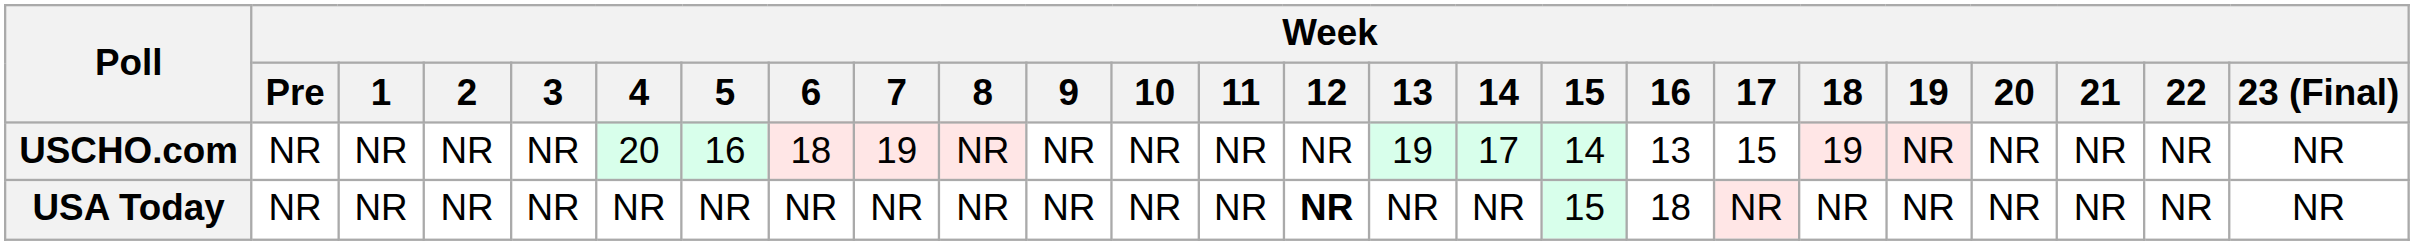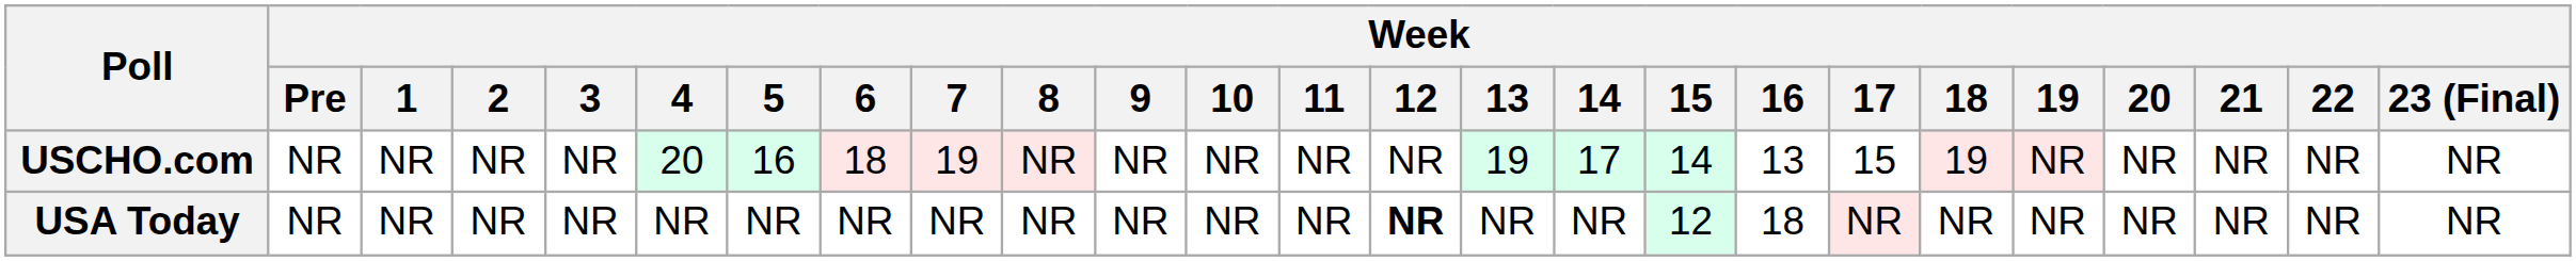USA Today | Week / 15: 15 -> 12
